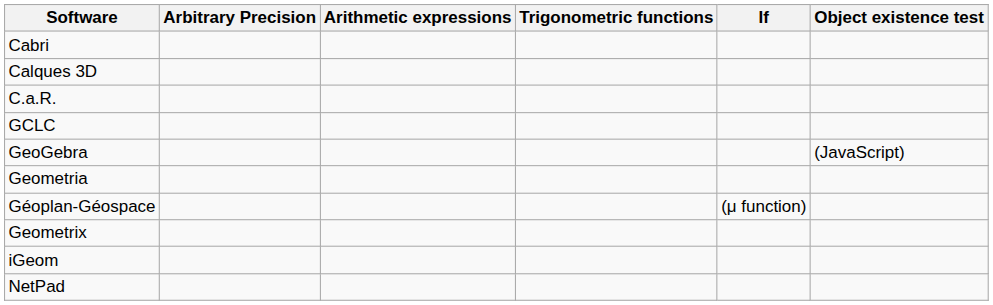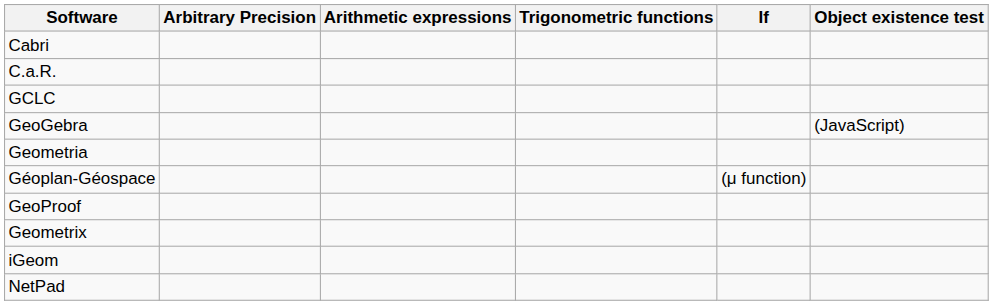- row: Calques 3D
+ row: GeoProof
